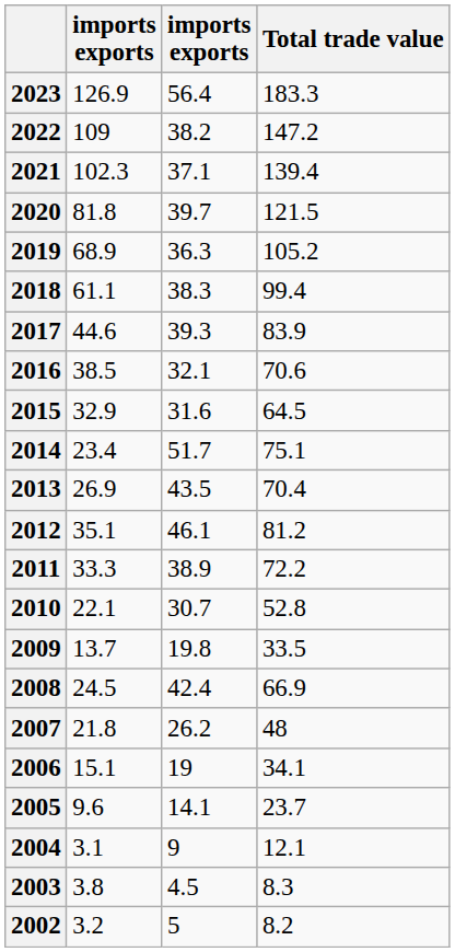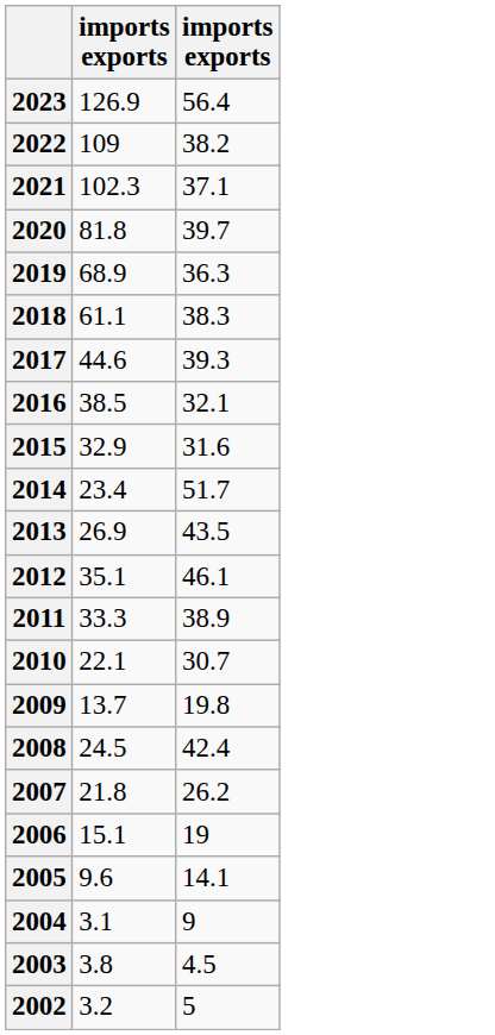- column: Total trade value | 183.3 | 147.2 | 139.4 | 121.5 | 105.2 | 99.4 | 83.9 | 70.6 | 64.5 | 75.1 | 70.4 | 81.2 | 72.2 | 52.8 | 33.5 | 66.9 | 48 | 34.1 | 23.7 | 12.1 | 8.3 | 8.2
